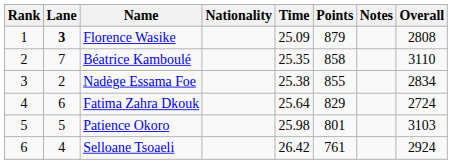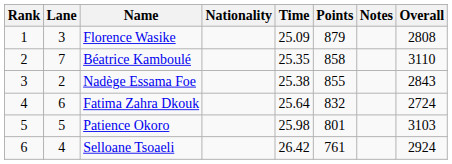Florence Wasike | Lane: bold -> normal
Nadège Essama Foe | Overall: 2834 -> 2843
Fatima Zahra Dkouk | Points: 829 -> 832
